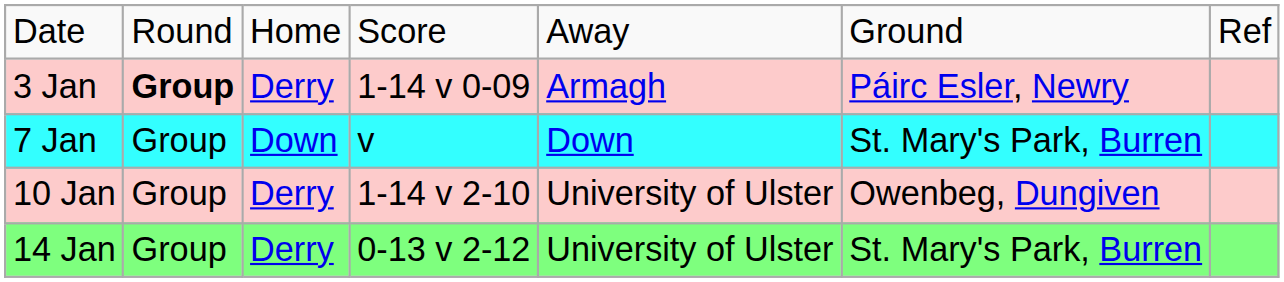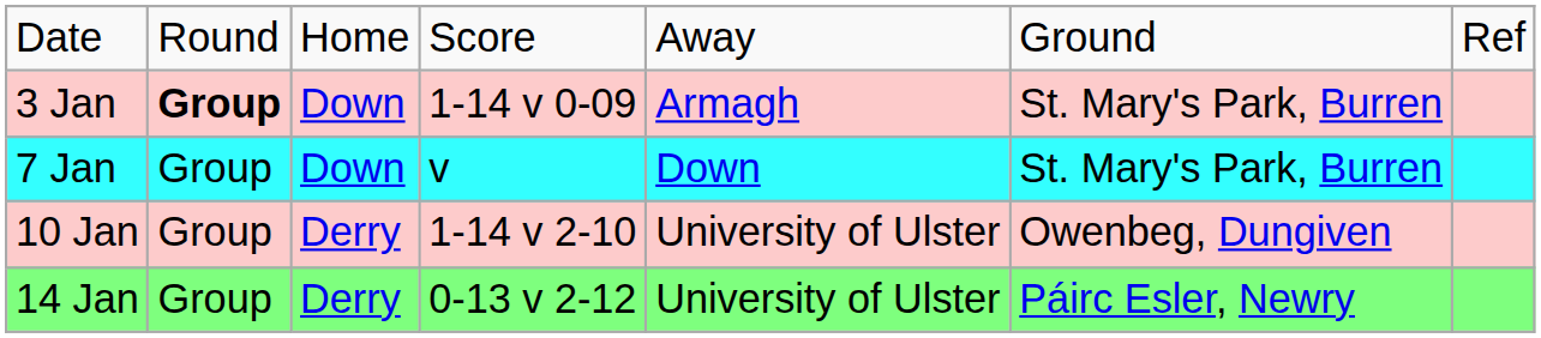3 Jan | column 3: Derry -> Down
3 Jan | column 6: Páirc Esler, Newry -> St. Mary's Park, Burren
14 Jan | column 6: St. Mary's Park, Burren -> Páirc Esler, Newry
